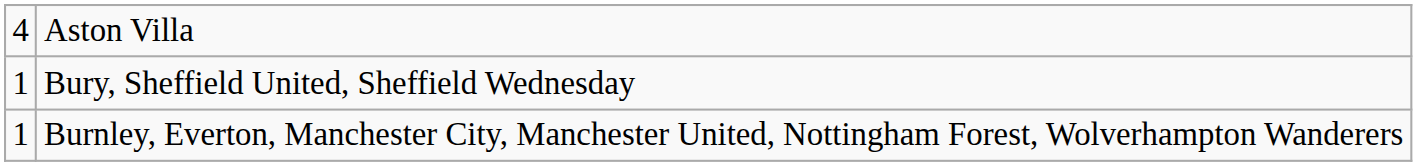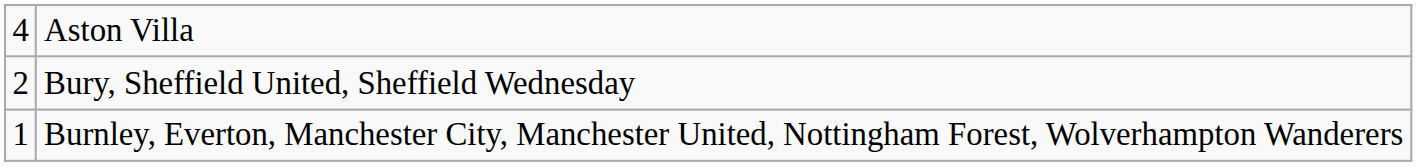Bury, Sheffield United, Sheffield Wednesday | column 1: 1 -> 2
